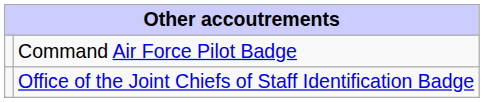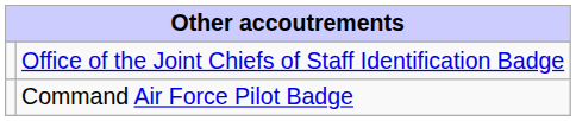rows swapped: Command Air Force Pilot Badge <-> Office of the Joint Chiefs of Staff Identification Badge
